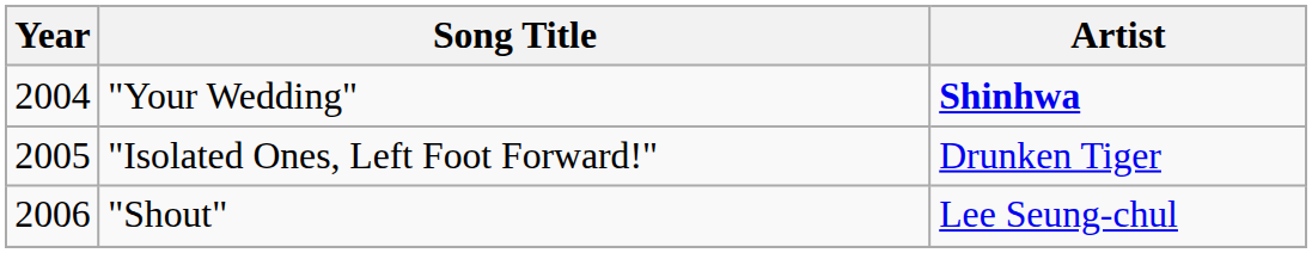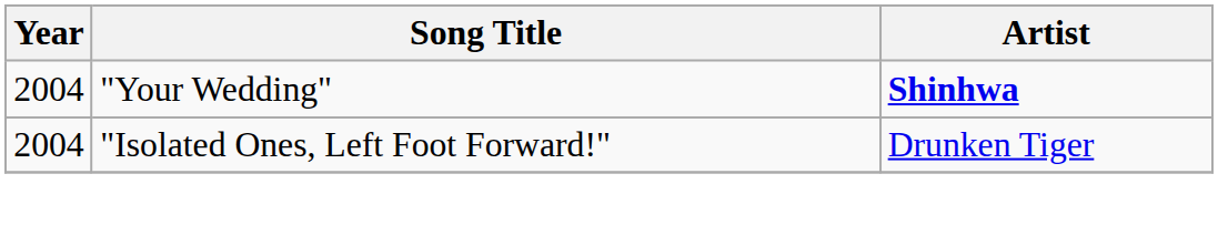"Isolated Ones, Left Foot Forward!" | Year: 2005 -> 2004
- row: 2006 | "Shout" | Lee Seung-chul
